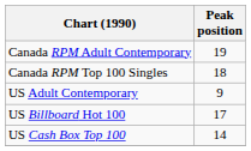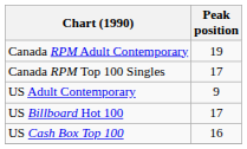Canada RPM Top 100 Singles | Peak position: 18 -> 17
US Cash Box Top 100 | Peak position: 14 -> 16
